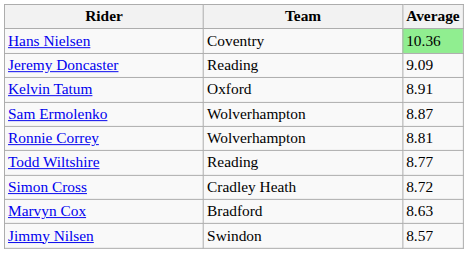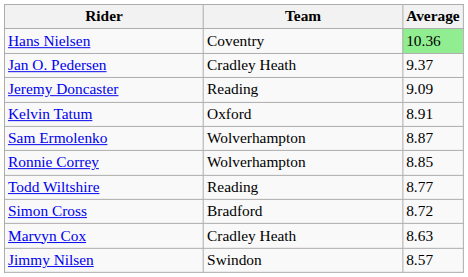+ row: Jan O. Pedersen | Cradley Heath | 9.37
Ronnie Correy | Average: 8.81 -> 8.85
Simon Cross | Team: Cradley Heath -> Bradford
Marvyn Cox | Team: Bradford -> Cradley Heath
